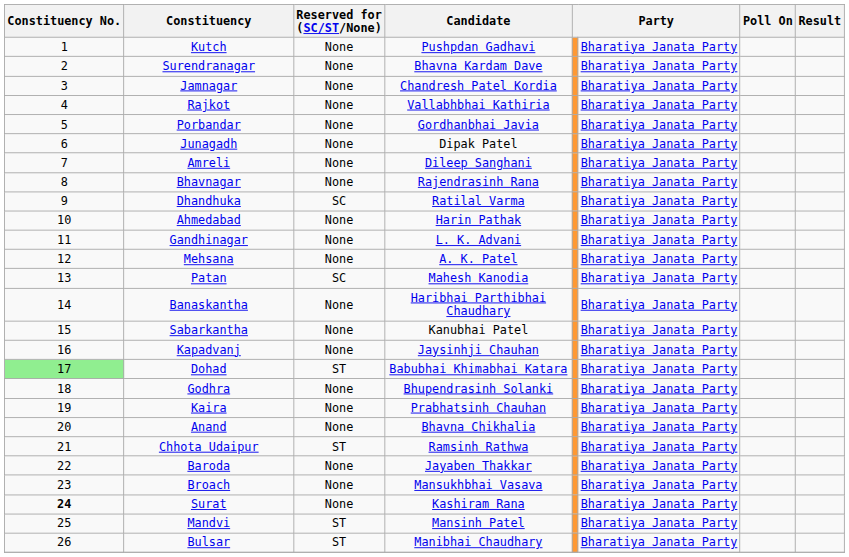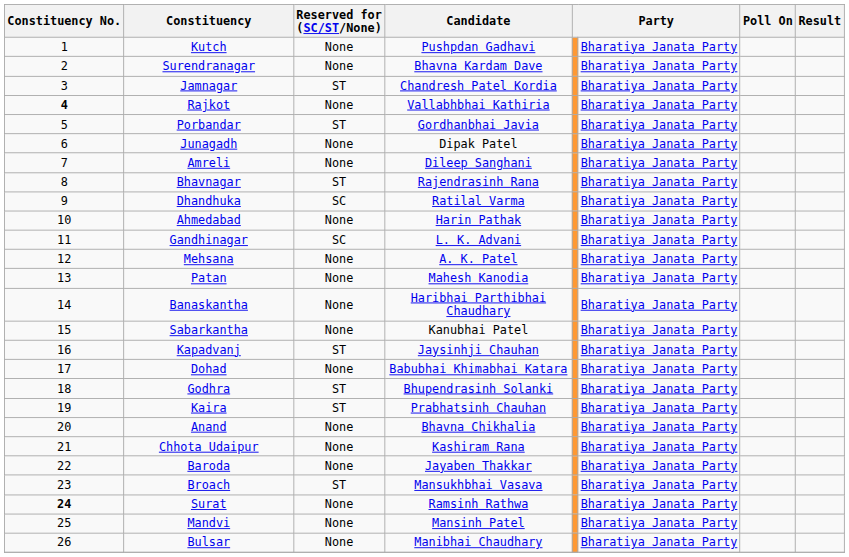Jamnagar | Reserved for (SC/ST/None): None -> ST
Rajkot | Constituency No.: normal -> bold
Porbandar | Reserved for (SC/ST/None): None -> ST
Bhavnagar | Reserved for (SC/ST/None): None -> ST
Gandhinagar | Reserved for (SC/ST/None): None -> SC
Patan | Reserved for (SC/ST/None): SC -> None
Kapadvanj | Reserved for (SC/ST/None): None -> ST
Dohad | Constituency No.: lightgreen background -> no background
Dohad | Reserved for (SC/ST/None): ST -> None
Godhra | Reserved for (SC/ST/None): None -> ST
Kaira | Reserved for (SC/ST/None): None -> ST
Chhota Udaipur | Reserved for (SC/ST/None): ST -> None
Chhota Udaipur | Candidate: Ramsinh Rathwa -> Kashiram Rana
Broach | Reserved for (SC/ST/None): None -> ST
Surat | Candidate: Kashiram Rana -> Ramsinh Rathwa
Mandvi | Reserved for (SC/ST/None): ST -> None
Bulsar | Reserved for (SC/ST/None): ST -> None
